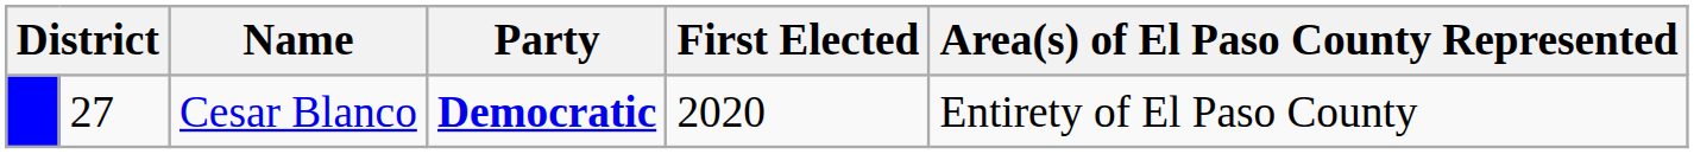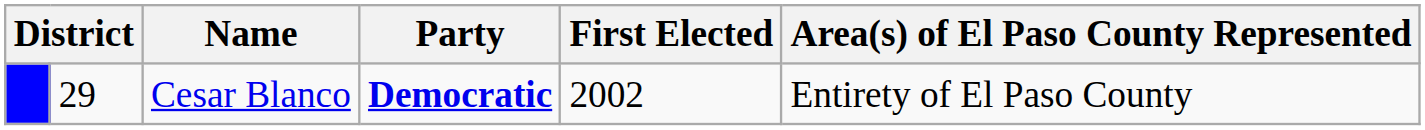Cesar Blanco | column 2: 27 -> 29
Cesar Blanco | First Elected: 2020 -> 2002
